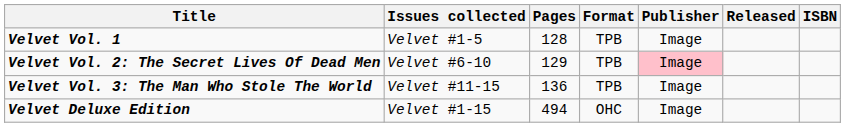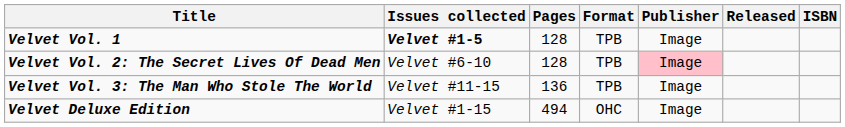Velvet Vol. 1 | Issues collected: normal -> bold
Velvet Vol. 2: The Secret Lives Of Dead Men | Pages: 129 -> 128
